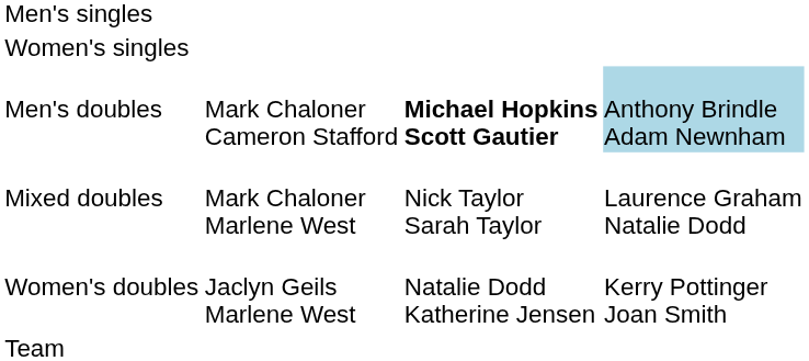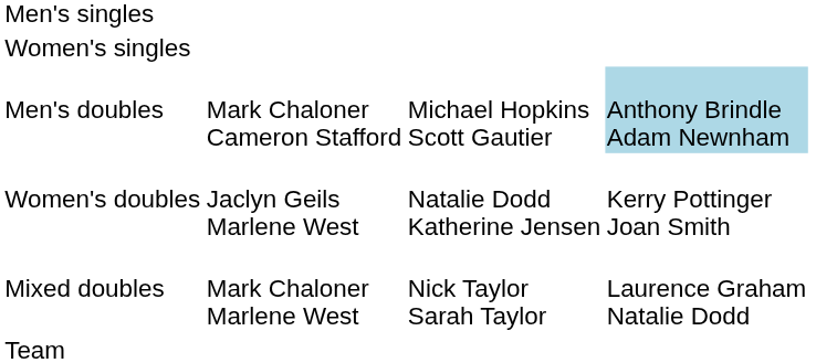Men's doubles | column 3: bold -> normal
rows swapped: Women's doubles <-> Mixed doubles
